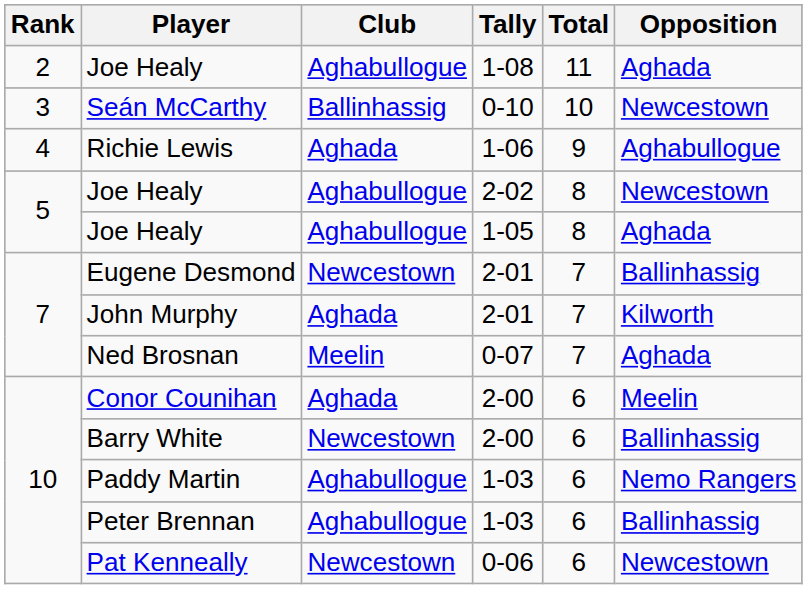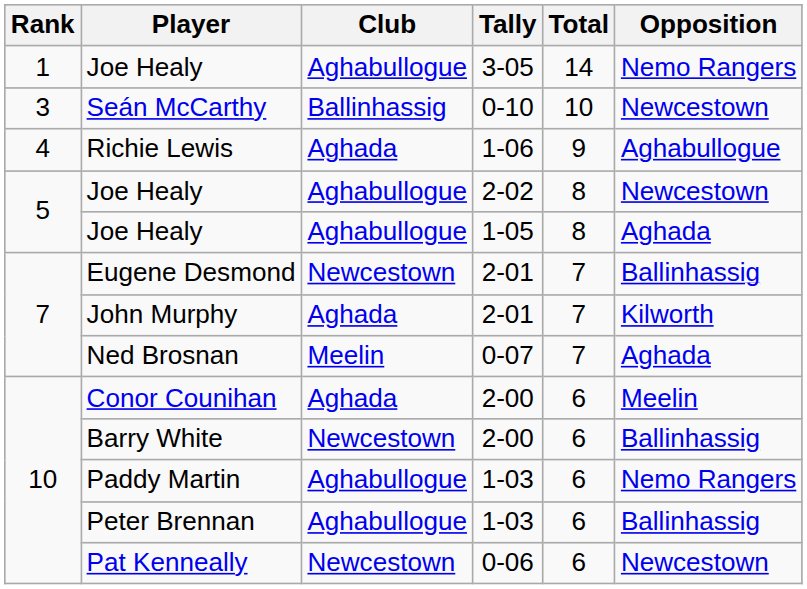+ row: 1 | Joe Healy | Aghabullogue | 3-05 | 14 | Nemo Rangers
- row: 2 | Joe Healy | Aghabullogue | 1-08 | 11 | Aghada
